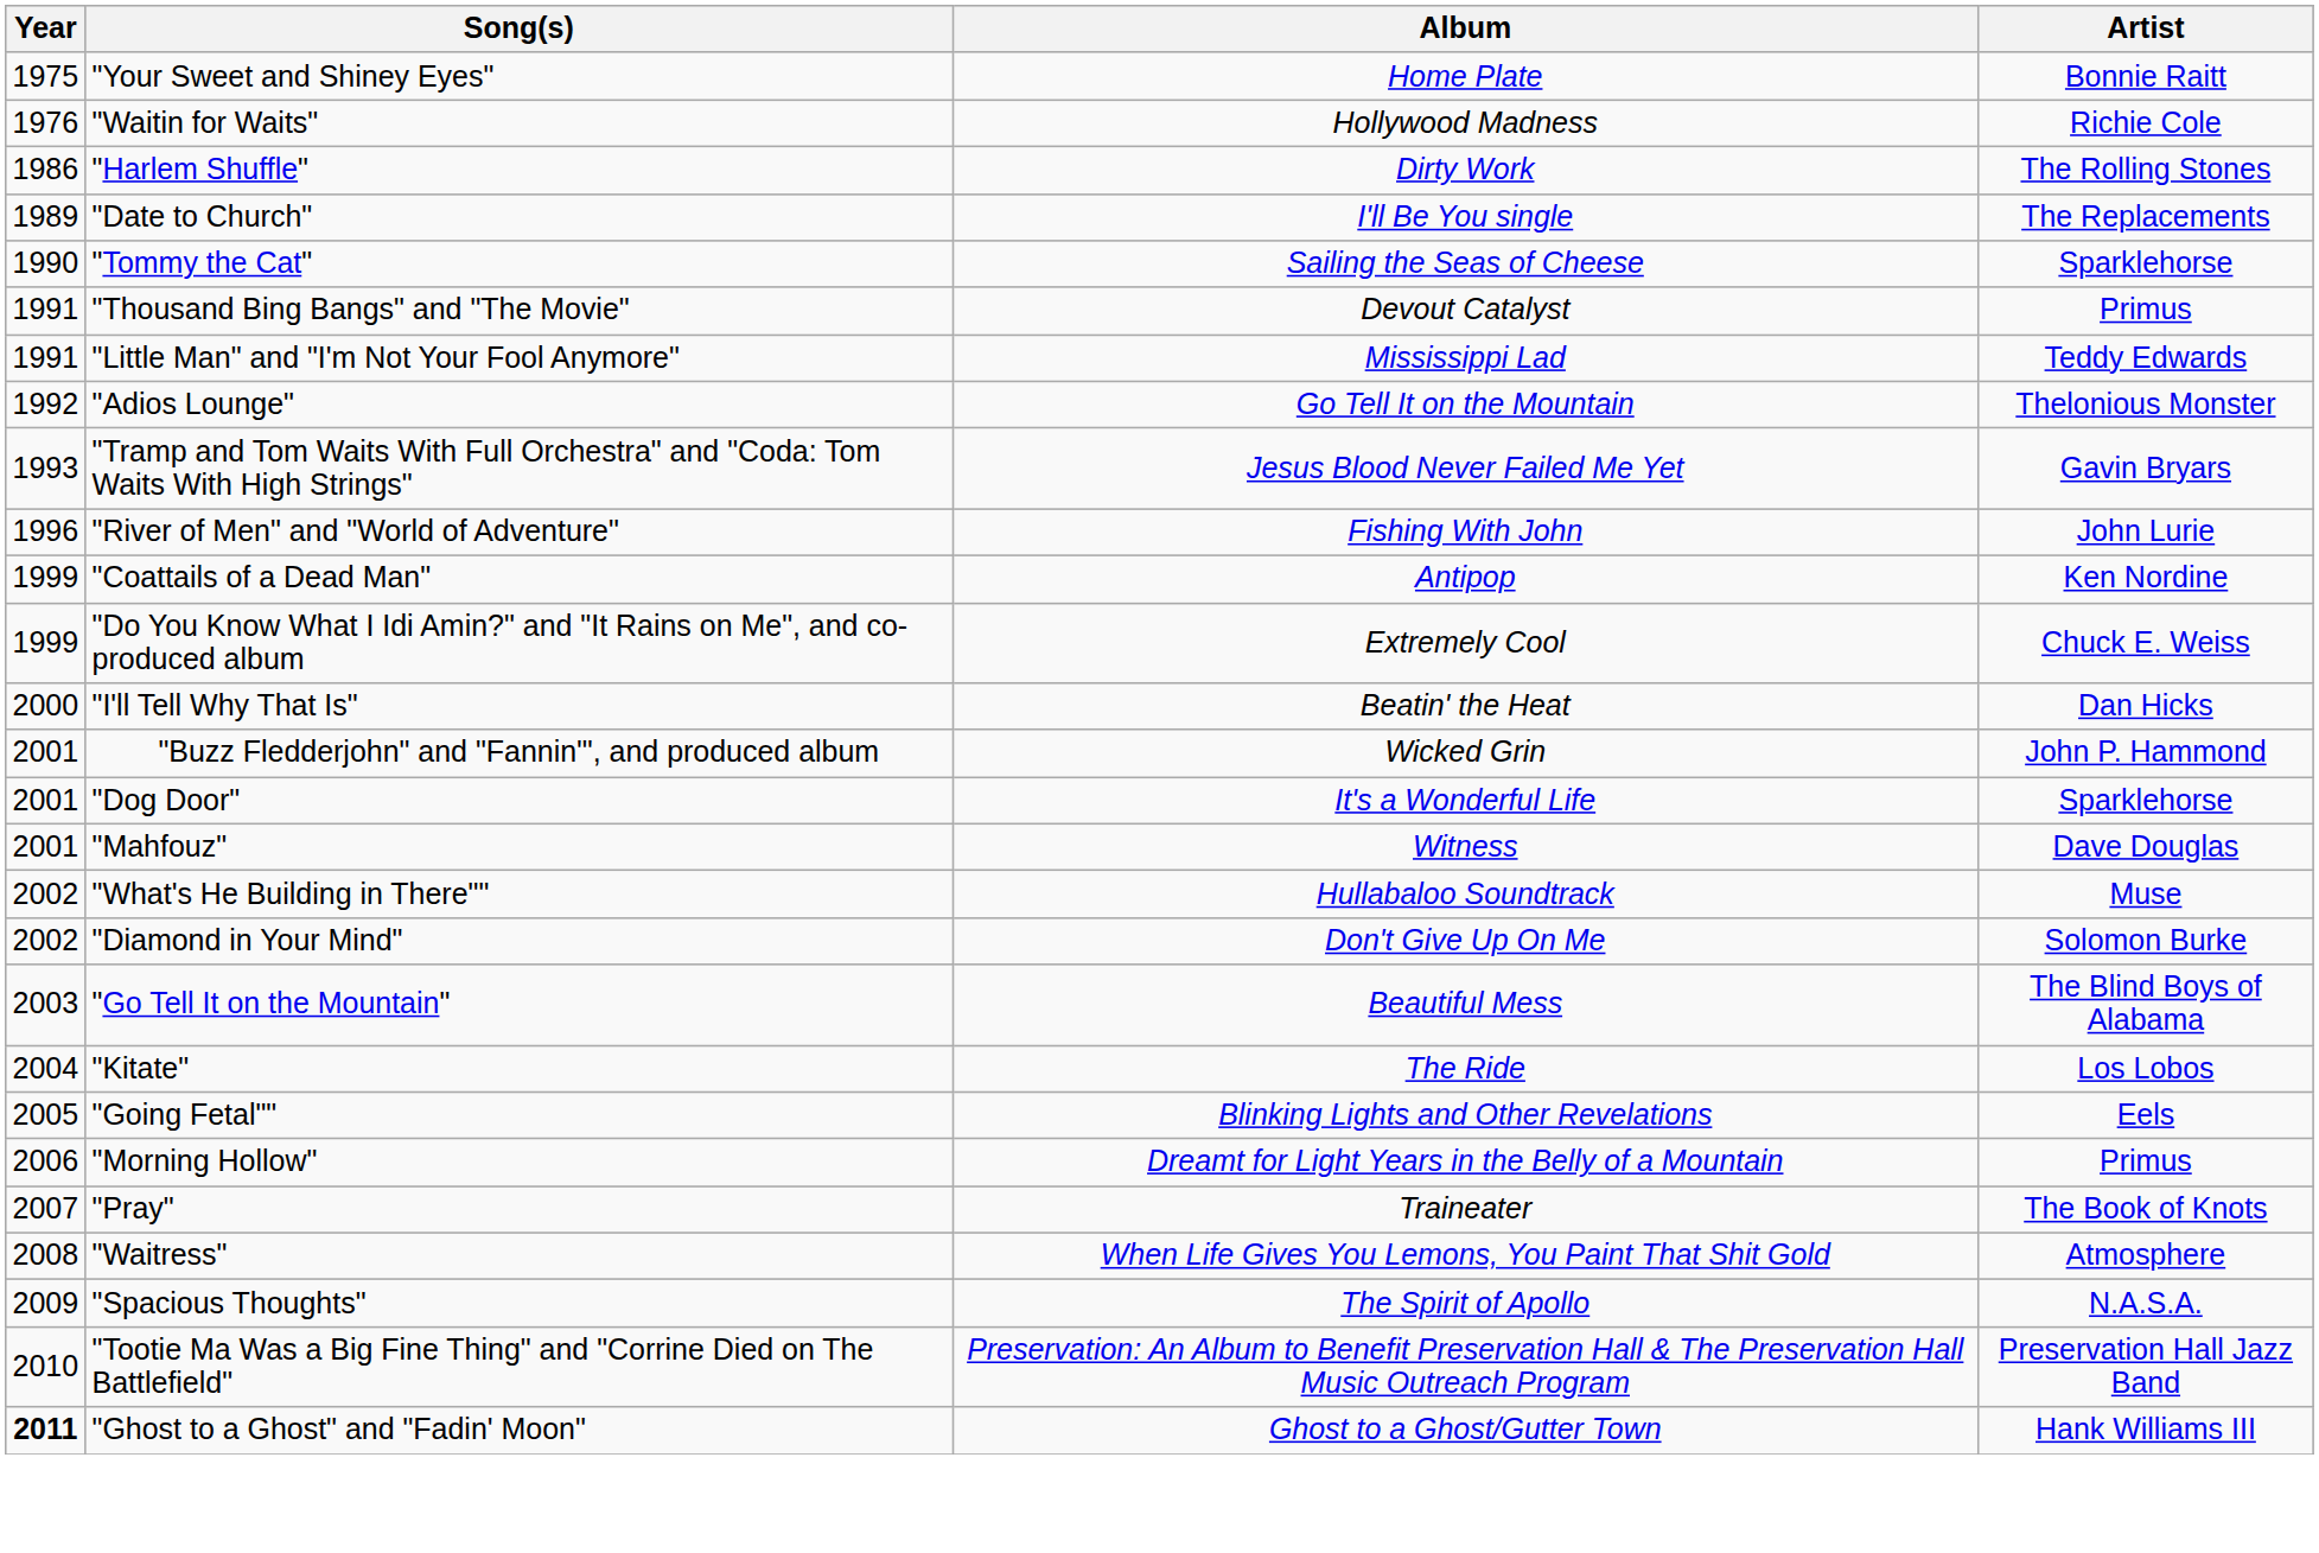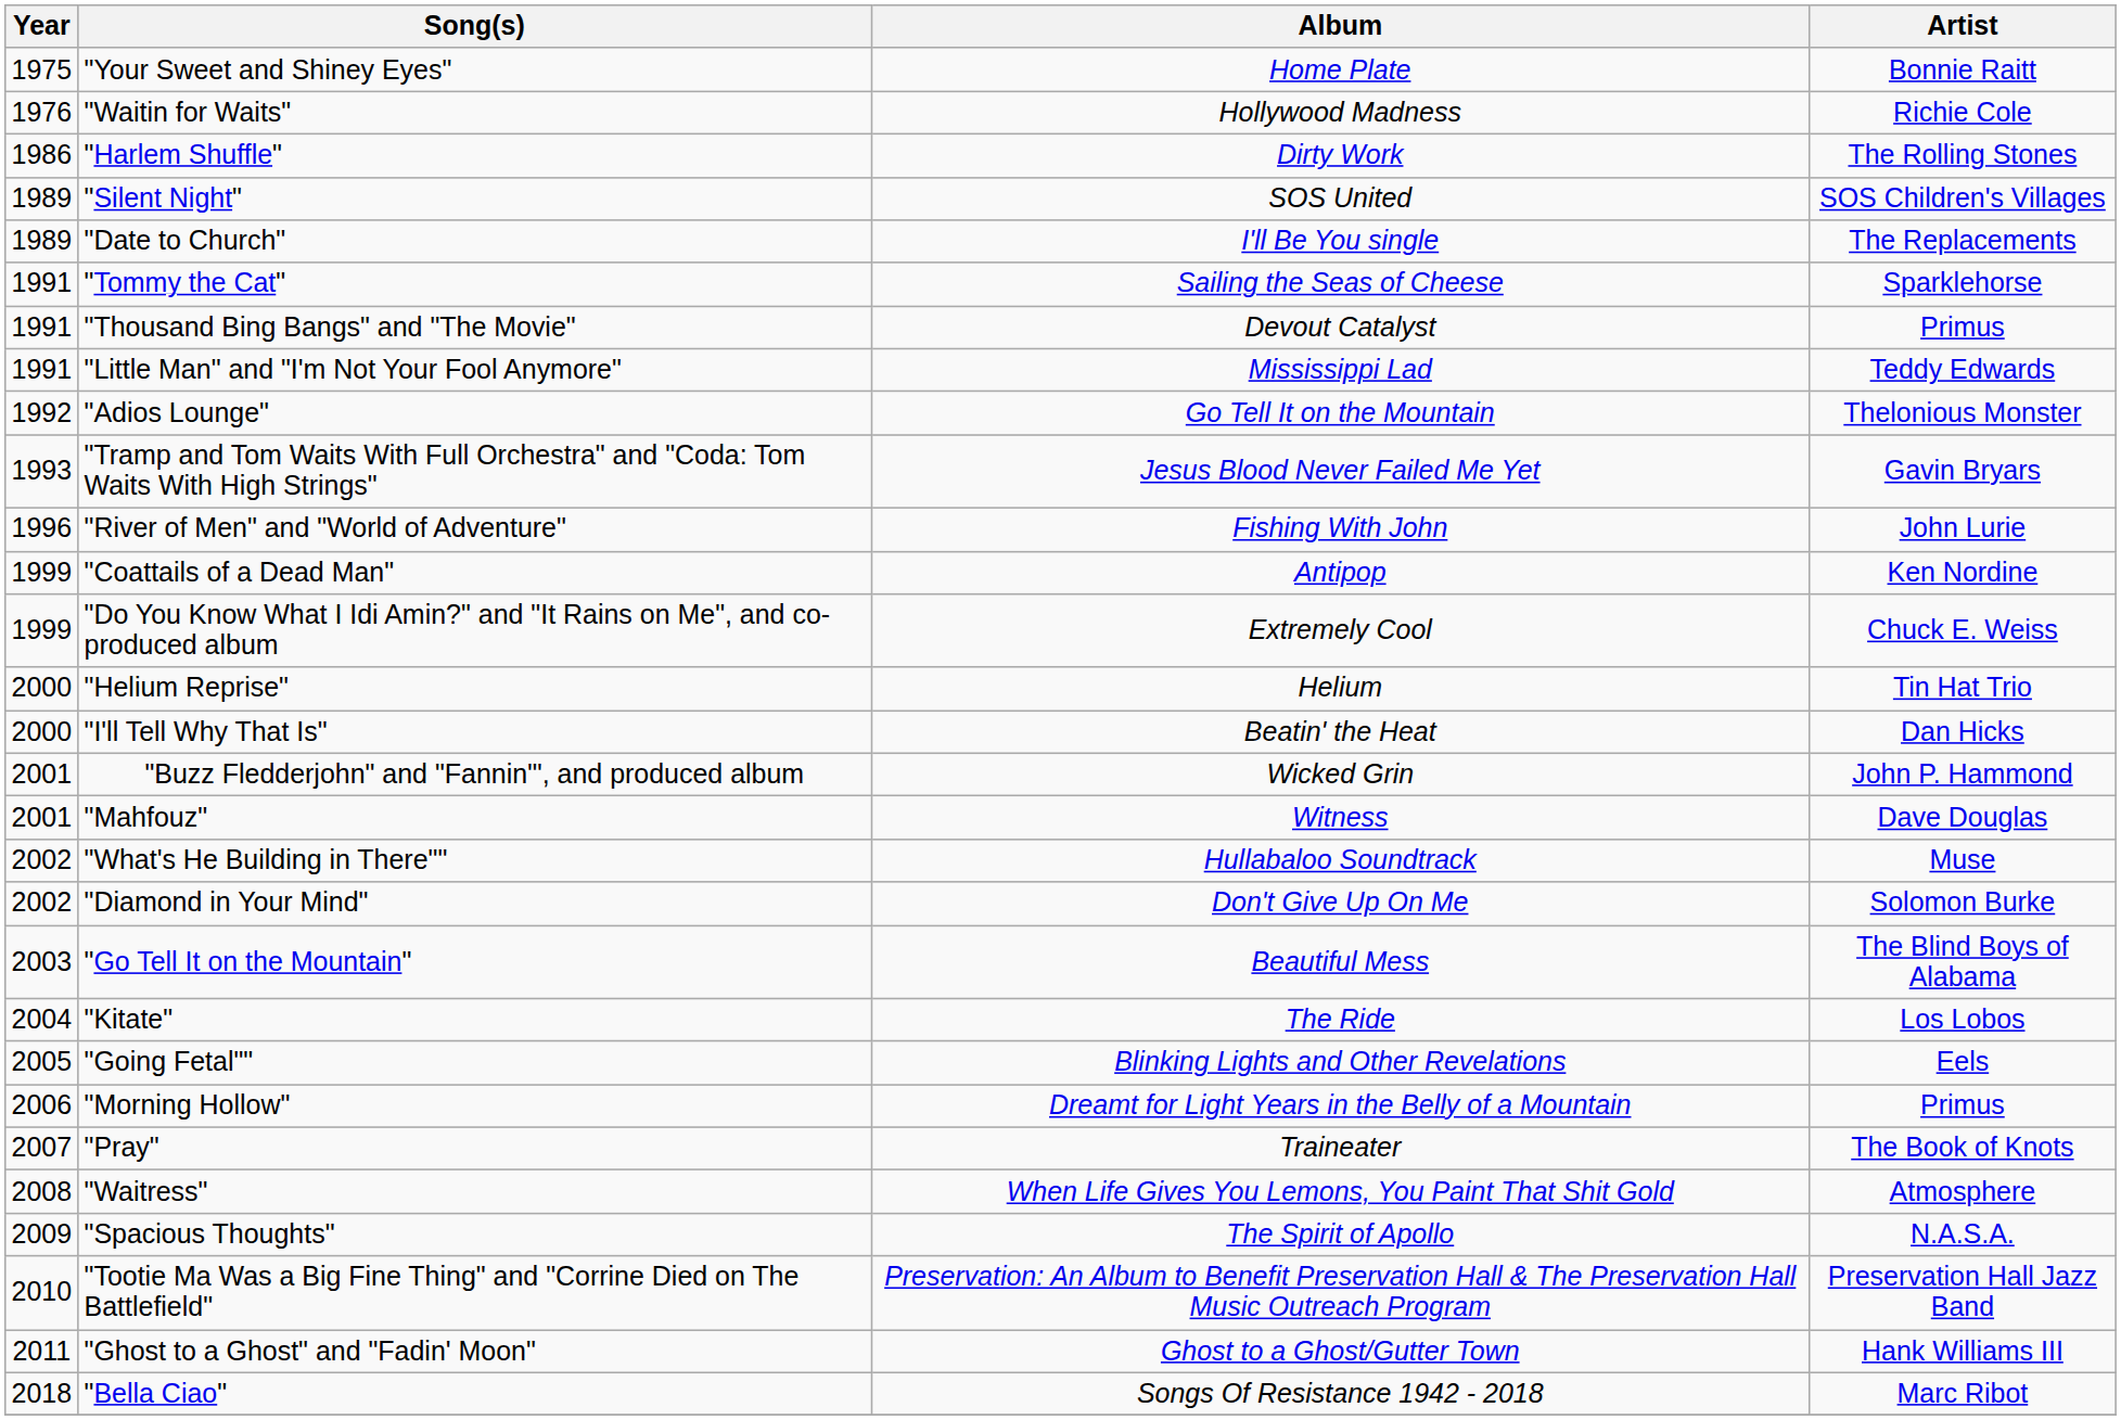+ row: 1989 | "Silent Night" | SOS United | SOS Children's Villages
"Tommy the Cat" | Year: 1990 -> 1991
+ row: 2000 | "Helium Reprise" | Helium | Tin Hat Trio
- row: 2001 | "Dog Door" | It's a Wonderful Life | Sparklehorse
"Ghost to a Ghost" and "Fadin' Moon" | Year: bold -> normal
+ row: 2018 | "Bella Ciao" | Songs Of Resistance 1942 - 2018 | Marc Ribot
